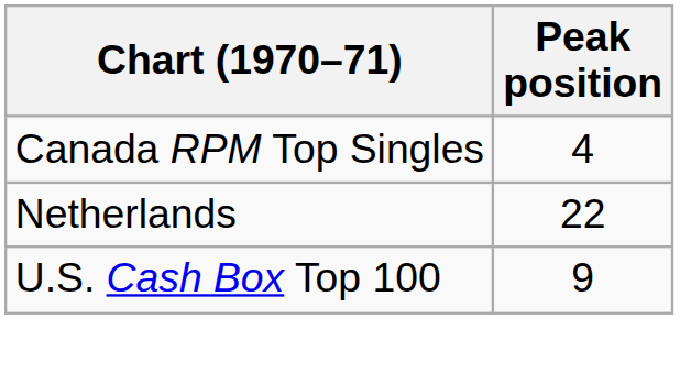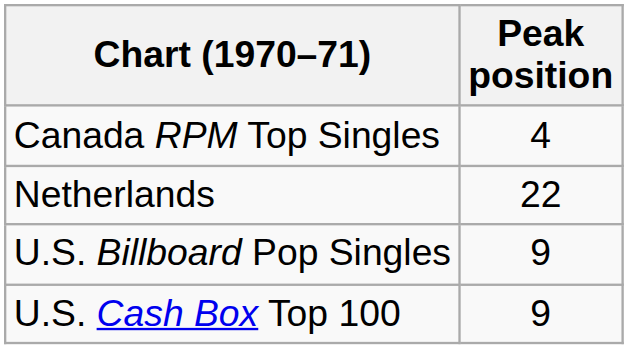+ row: U.S. Billboard Pop Singles | 9
